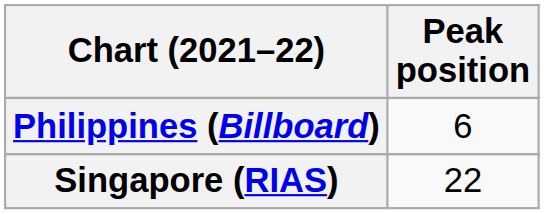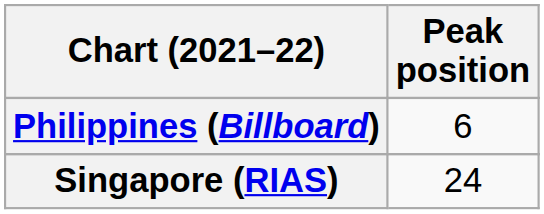Singapore (RIAS) | Peak position: 22 -> 24
